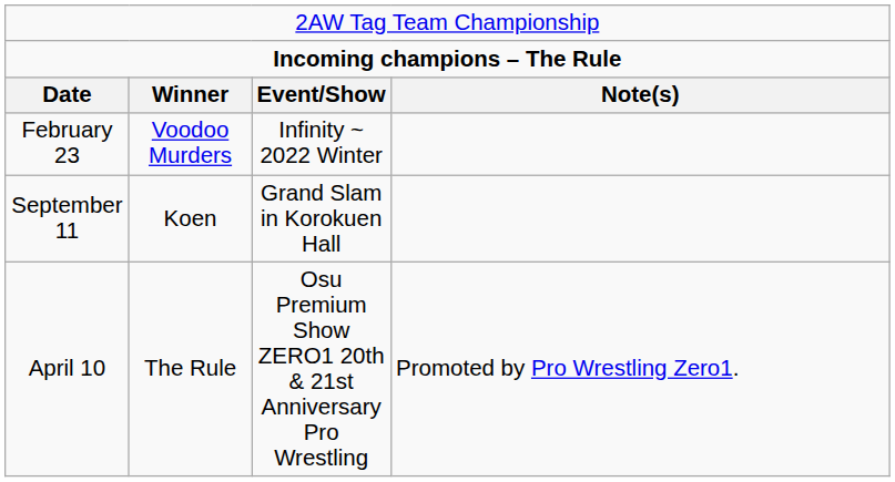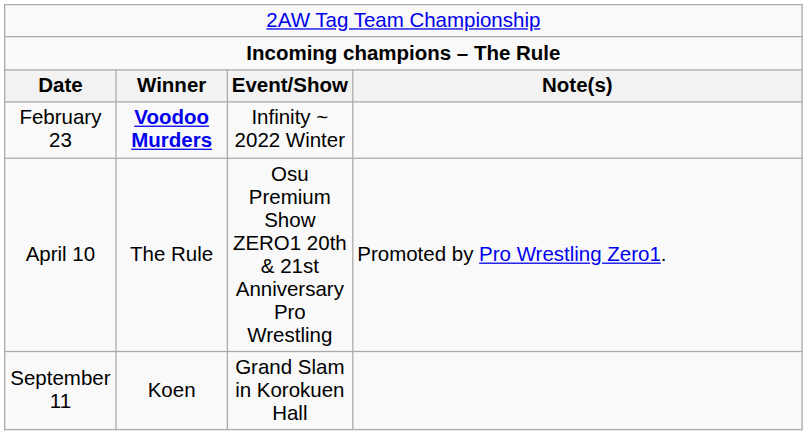February 23 | column 2: normal -> bold
rows swapped: April 10 <-> September 11
